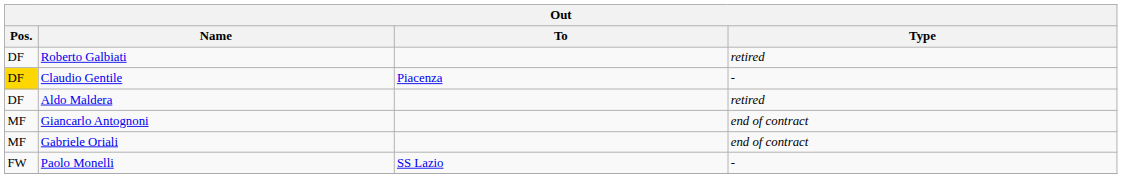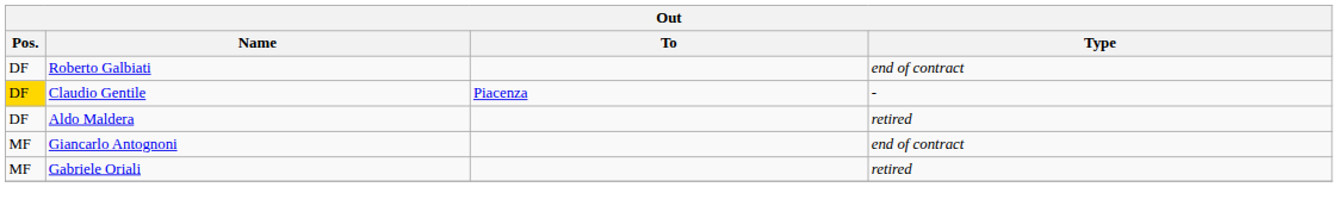Roberto Galbiati | Type: retired -> end of contract
Gabriele Oriali | Type: end of contract -> retired
- row: FW | Paolo Monelli | SS Lazio | -
